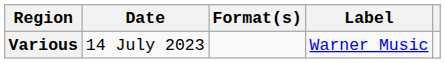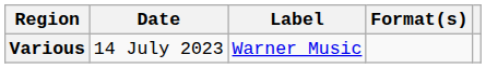columns swapped: Format(s) <-> Label
